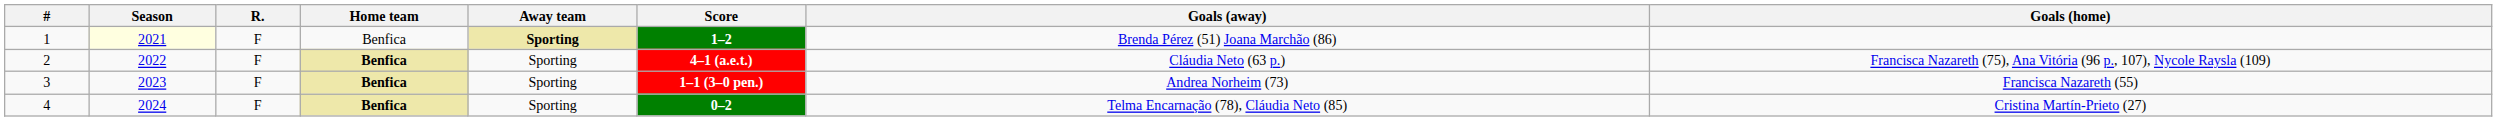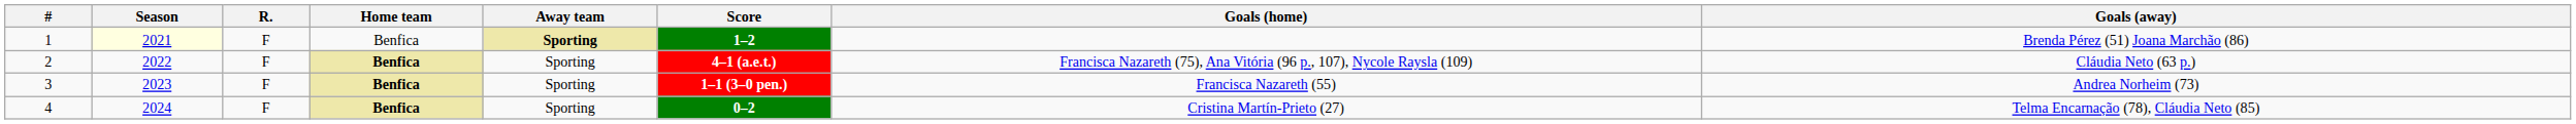columns swapped: Goals (home) <-> Goals (away)
